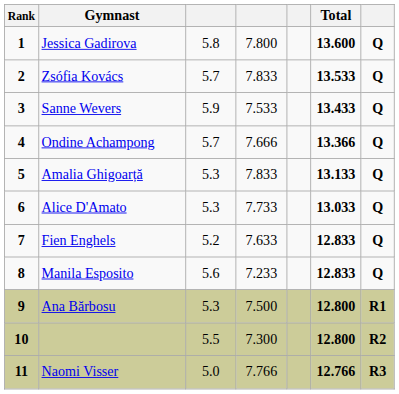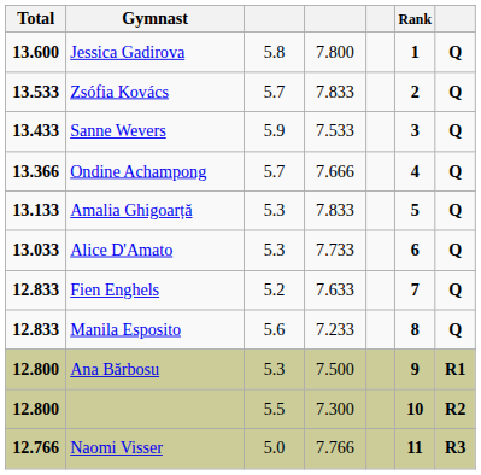columns swapped: Rank <-> Total
